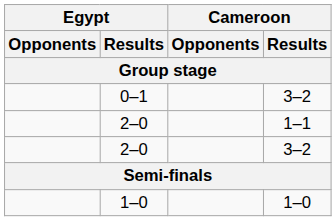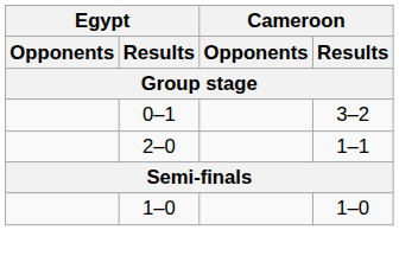- row: 2–0 | 3–2
